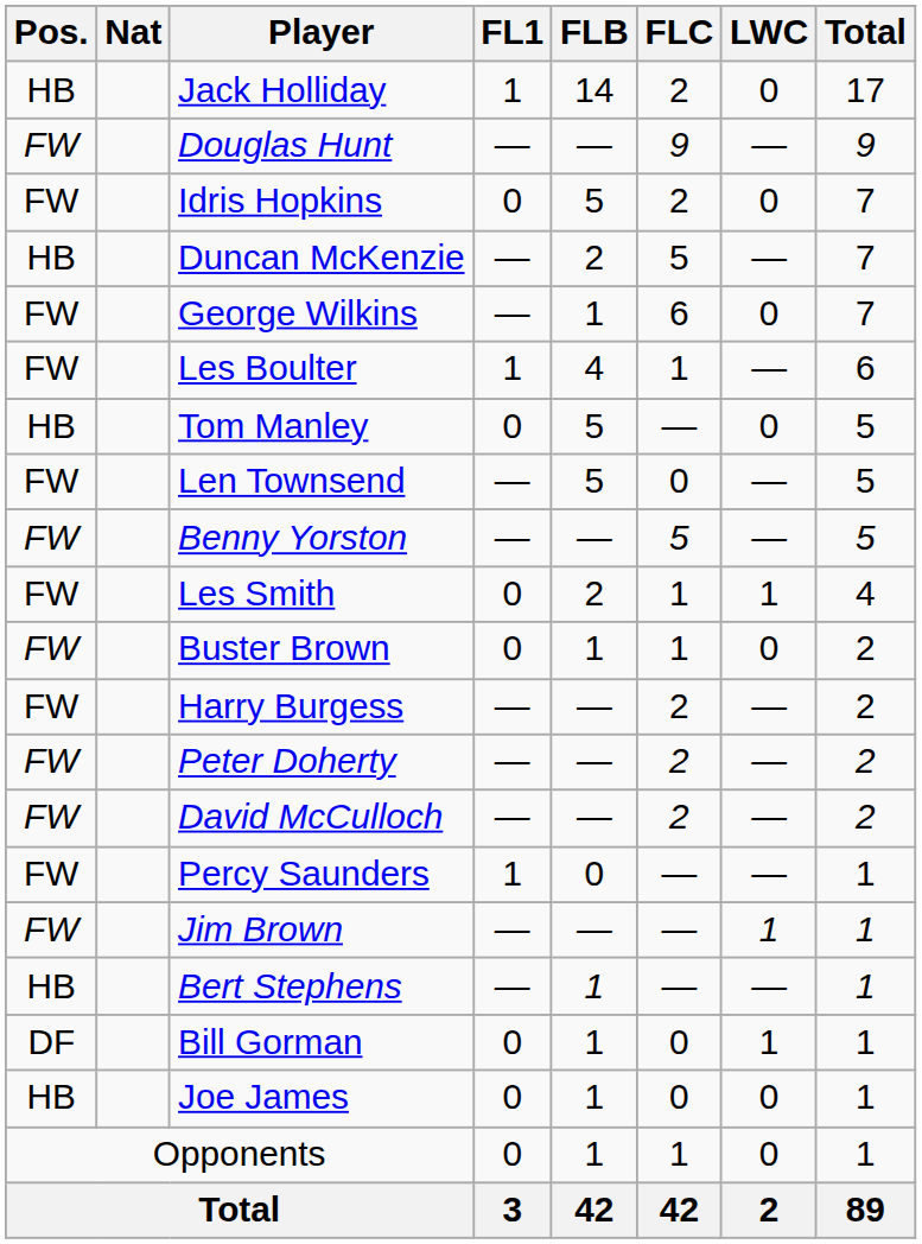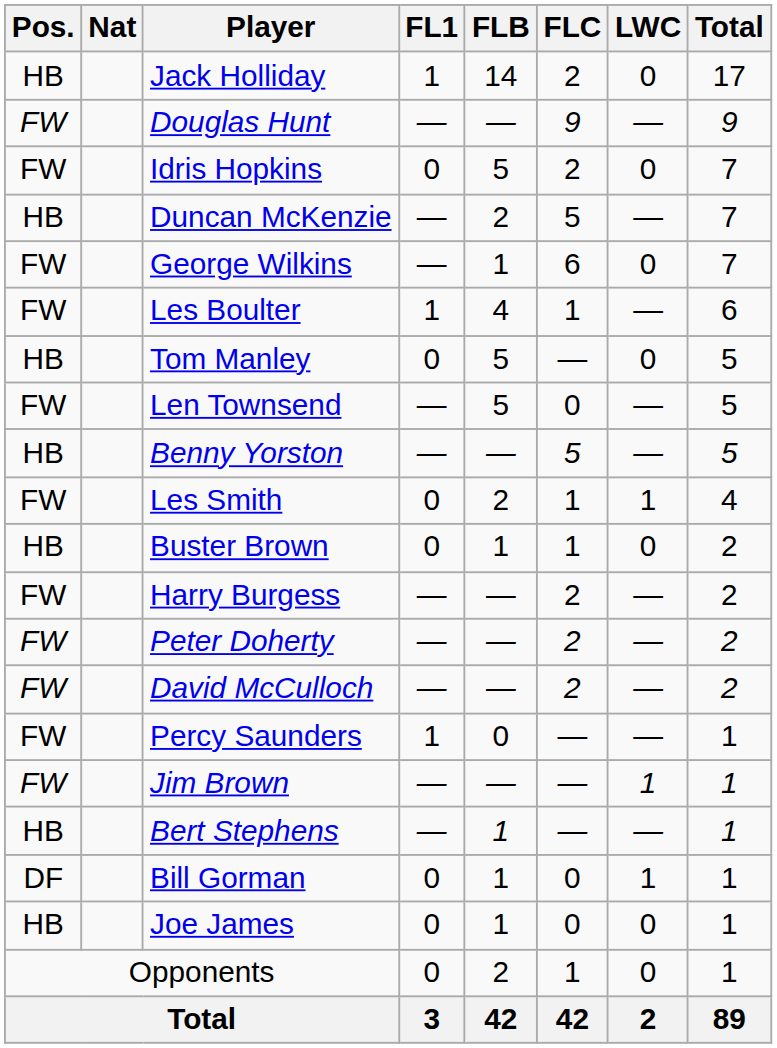Benny Yorston | Pos.: FW -> HB
Buster Brown | Pos.: FW -> HB
Opponents | FLB: 1 -> 2
